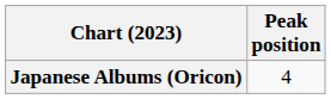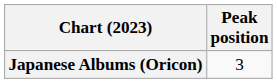Japanese Albums (Oricon) | Peak position: 4 -> 3
